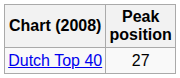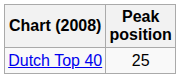Dutch Top 40 | Peak position: 27 -> 25
